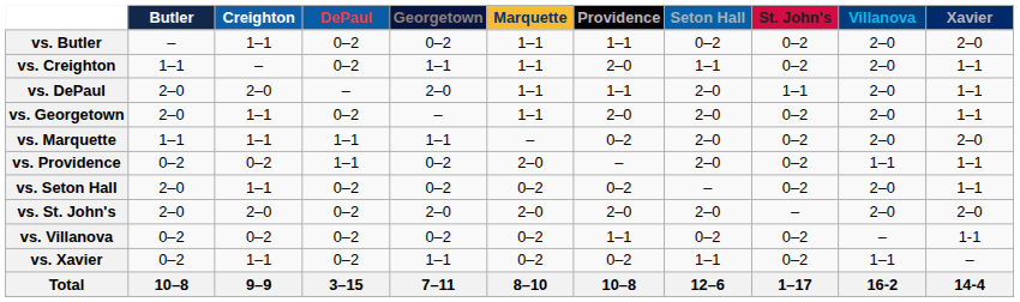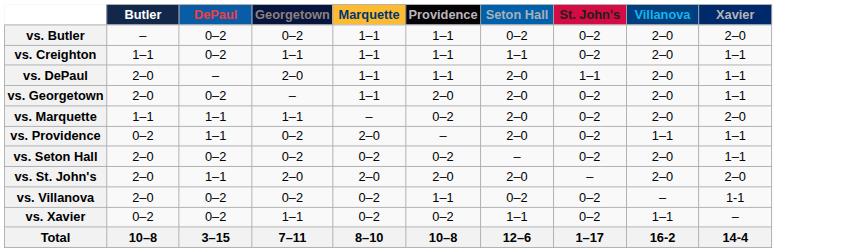- column: Creighton | 1–1 | – | 2–0 | 1–1 | 1–1 | 0–2 | 1–1 | 2–0 | 0–2 | 1–1 | 9–9
vs. Creighton | Providence: 2–0 -> 1–1
vs. St. John's | DePaul: 0–2 -> 1–1
vs. Villanova | Butler: 0–2 -> 2–0
